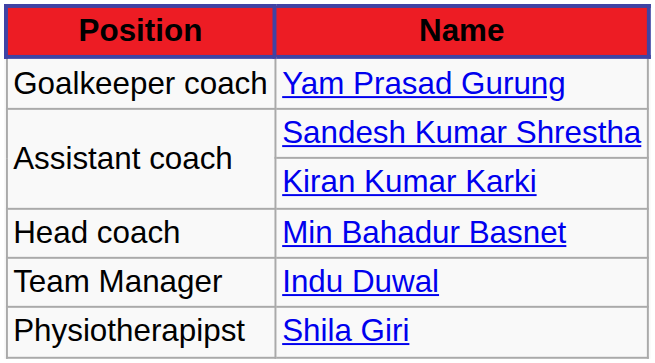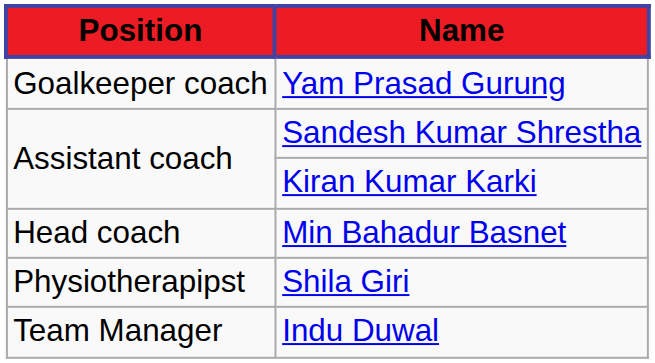rows swapped: Shila Giri <-> Indu Duwal
